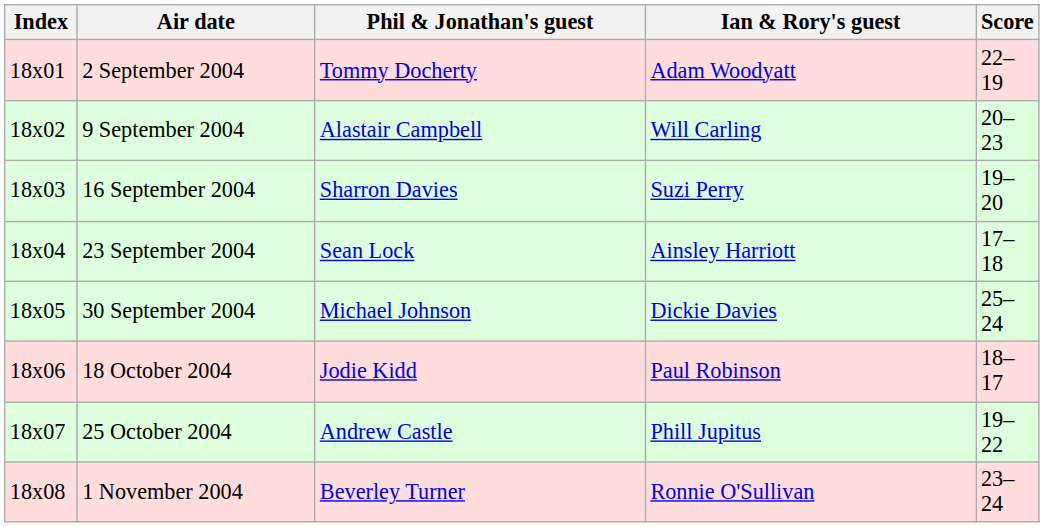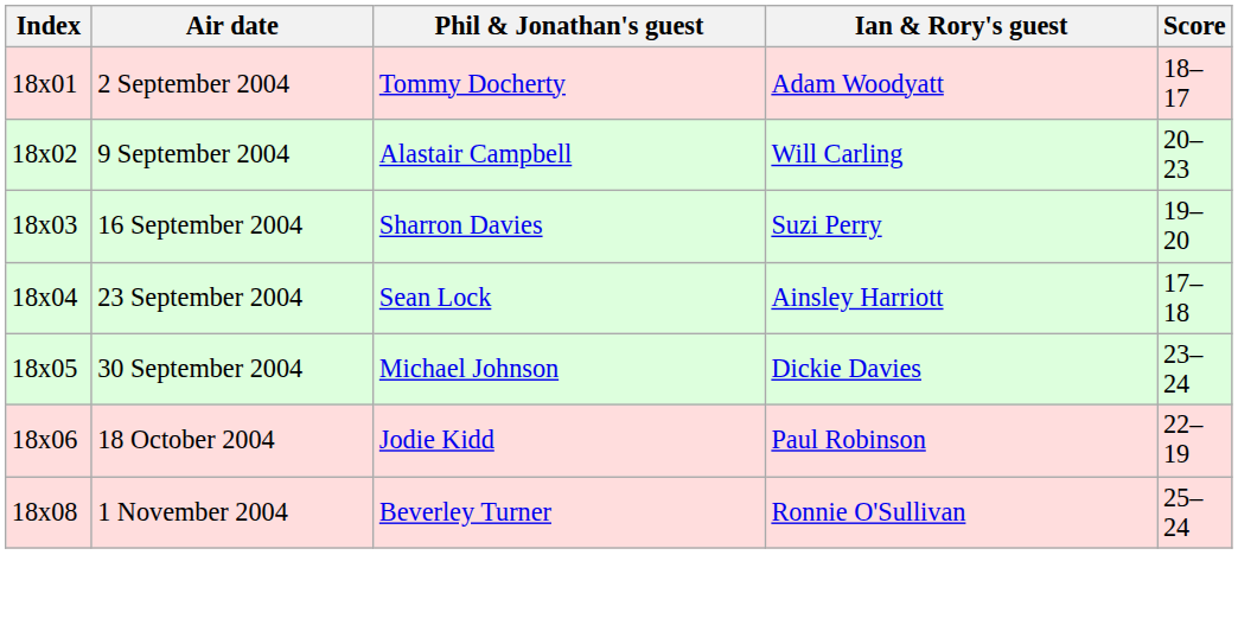2 September 2004 | Score: 22–19 -> 18–17
30 September 2004 | Score: 25–24 -> 23–24
18 October 2004 | Score: 18–17 -> 22–19
- row: 18x07 | 25 October 2004 | Andrew Castle | Phill Jupitus | 19–22
1 November 2004 | Score: 23–24 -> 25–24
